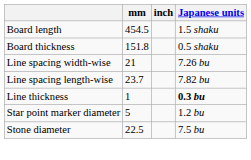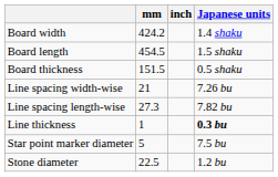+ row: Board width | 424.2 | 1.4 shaku
Board thickness | mm: 151.8 -> 151.5
Line spacing length-wise | mm: 23.7 -> 27.3
Star point marker diameter | Japanese units: 1.2 bu -> 7.5 bu
Stone diameter | Japanese units: 7.5 bu -> 1.2 bu
